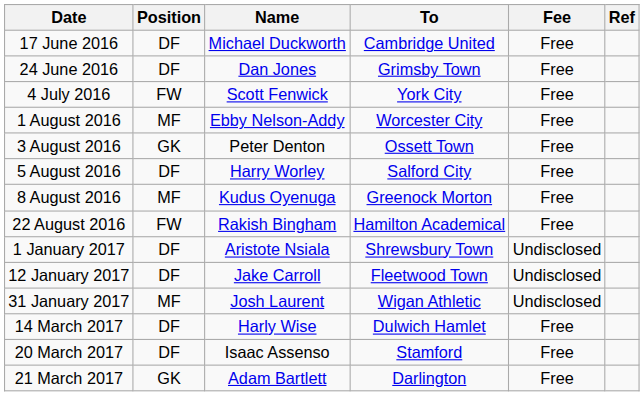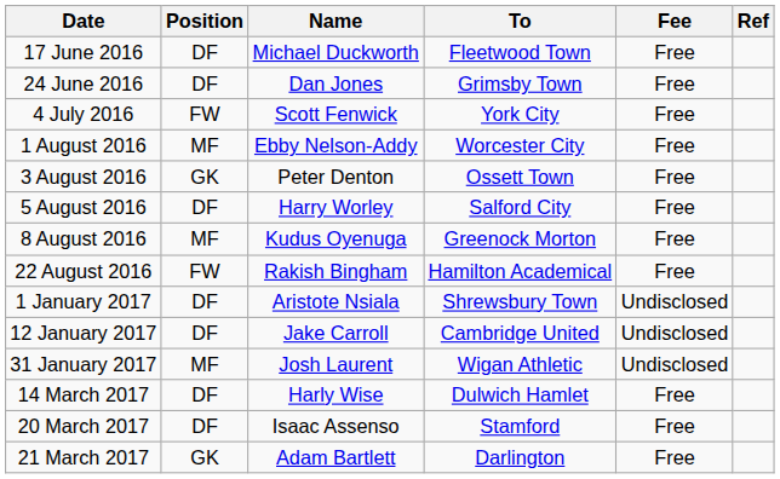17 June 2016 | To: Cambridge United -> Fleetwood Town
12 January 2017 | To: Fleetwood Town -> Cambridge United
